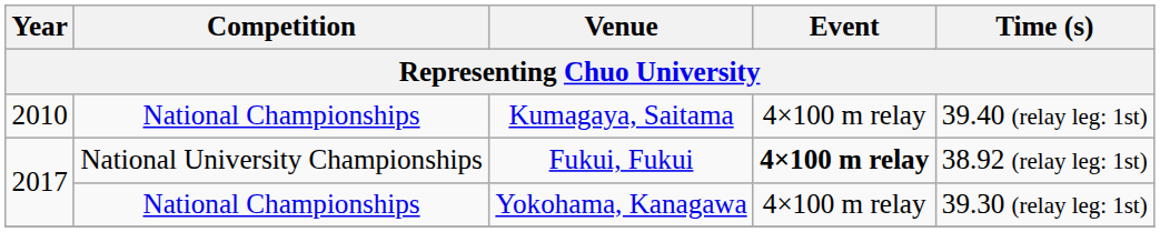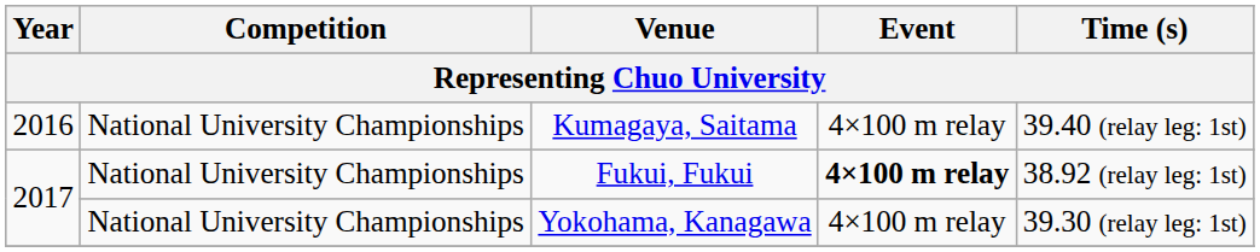Kumagaya, Saitama | Year: 2010 -> 2016
Kumagaya, Saitama | Competition: National Championships -> National University Championships
Yokohama, Kanagawa | Competition: National Championships -> National University Championships
